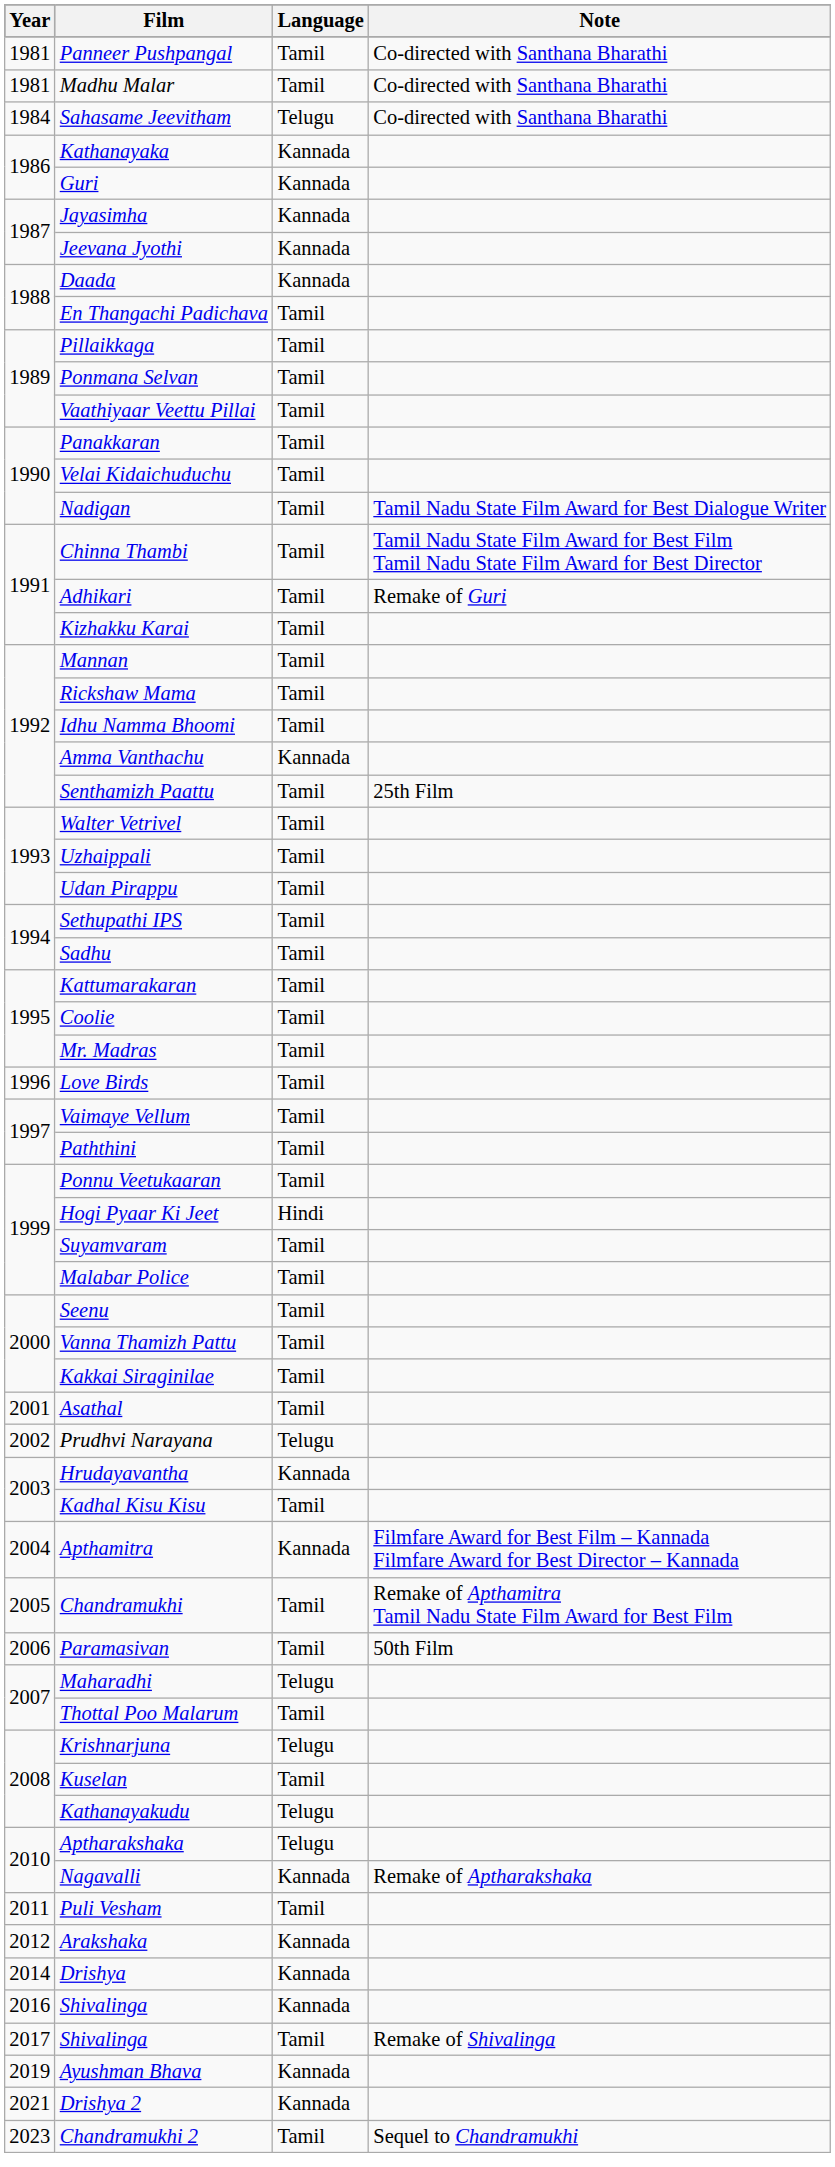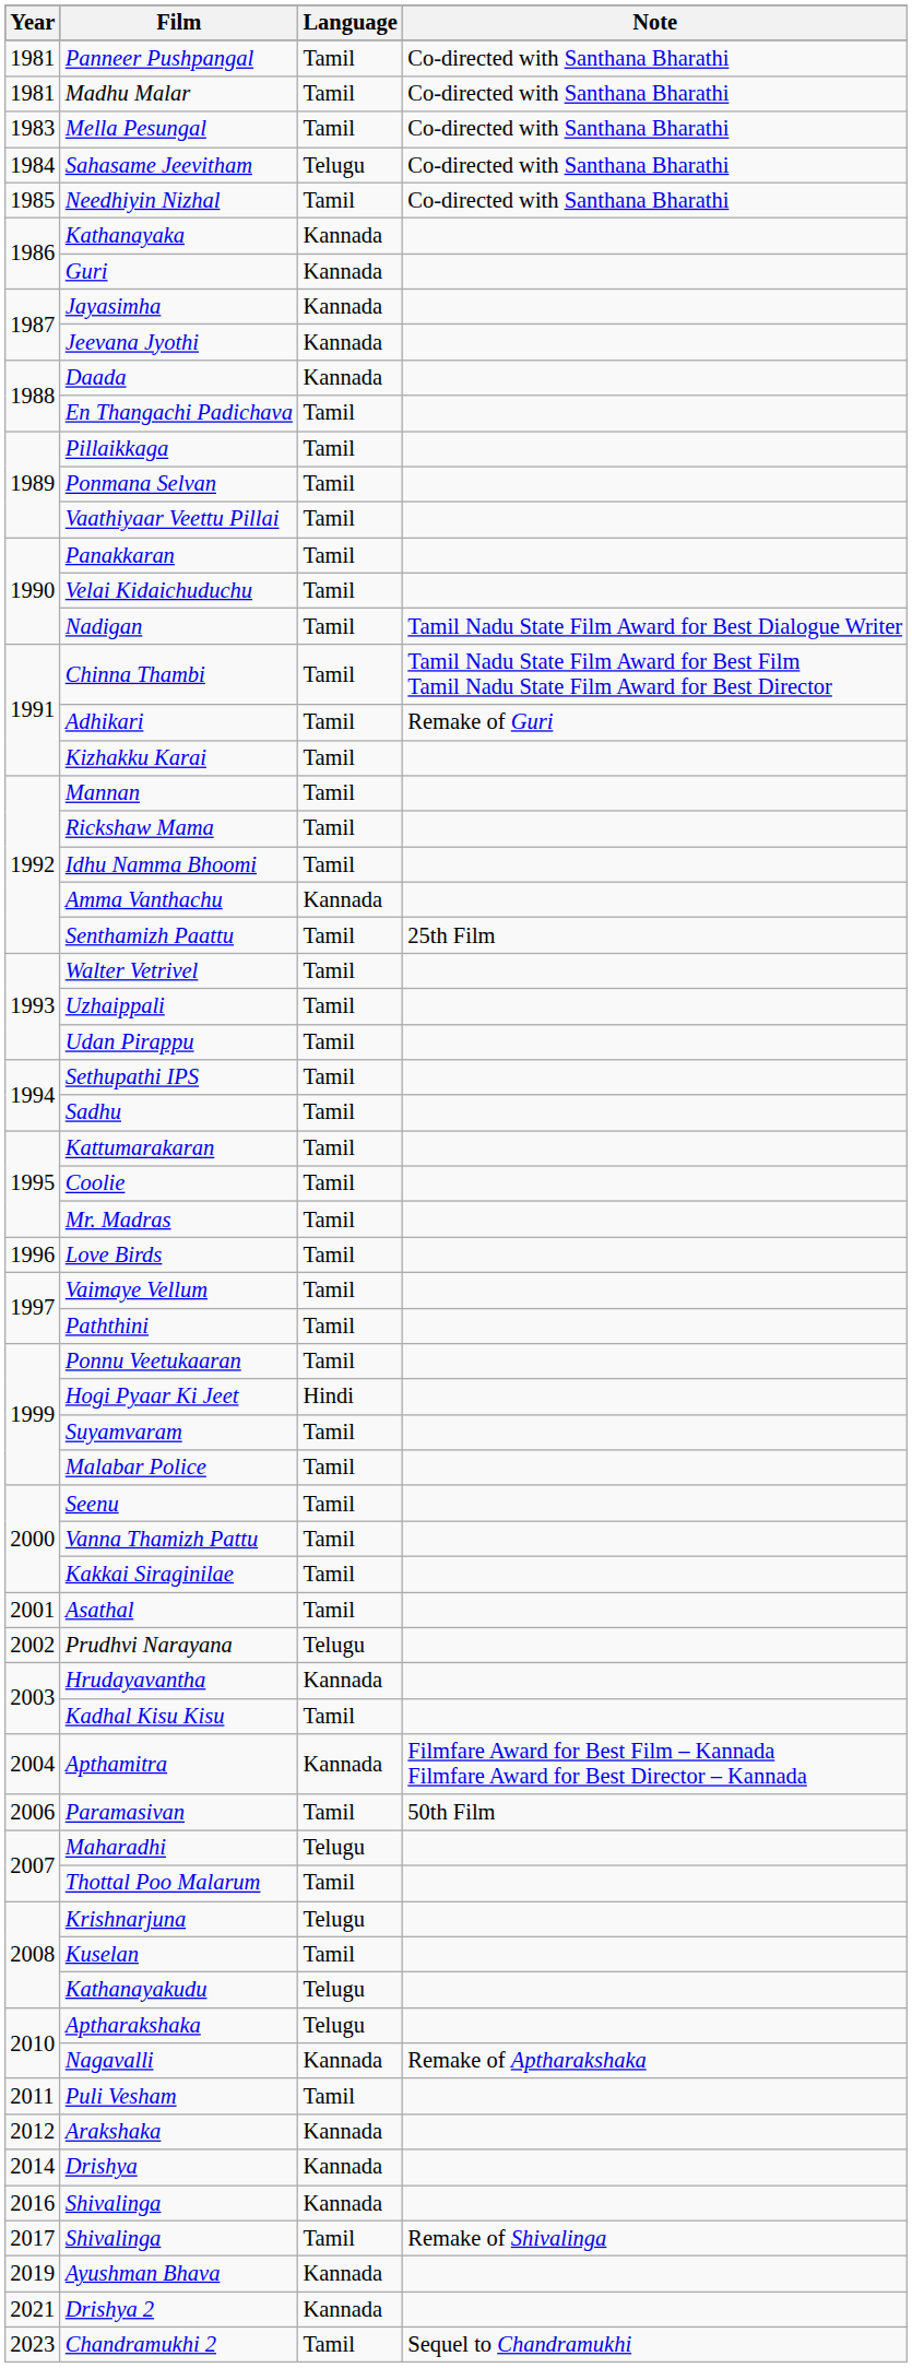+ row: 1983 | Mella Pesungal | Tamil | Co-directed with Santhana Bharathi
+ row: 1985 | Needhiyin Nizhal | Tamil | Co-directed with Santhana Bharathi
- row: 2005 | Chandramukhi | Tamil | Remake of Apthamitra Tamil Nadu State Film Award for Best Film
